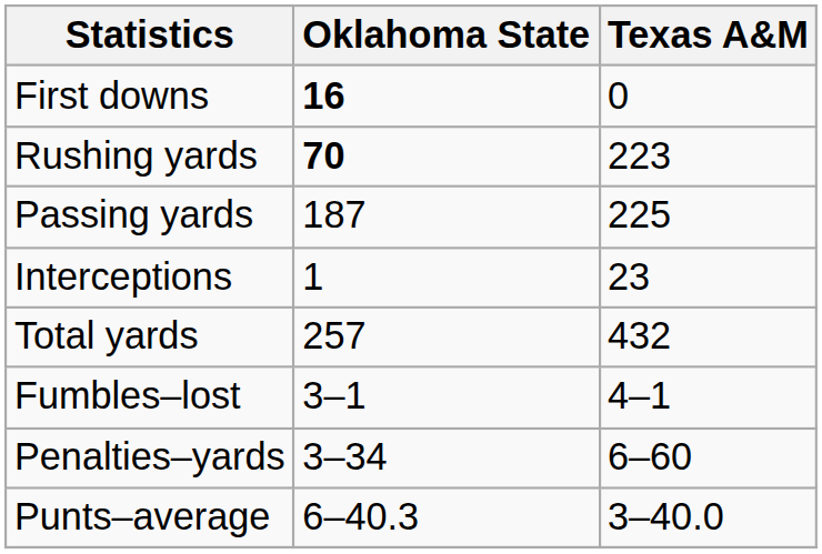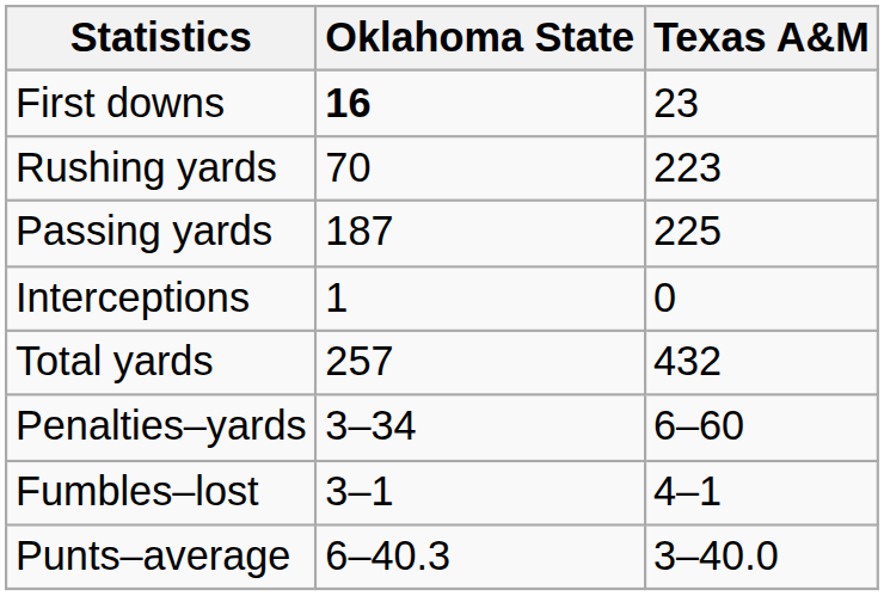First downs | Texas A&M: 0 -> 23
Rushing yards | Oklahoma State: bold -> normal
Interceptions | Texas A&M: 23 -> 0
rows swapped: Fumbles–lost <-> Penalties–yards
